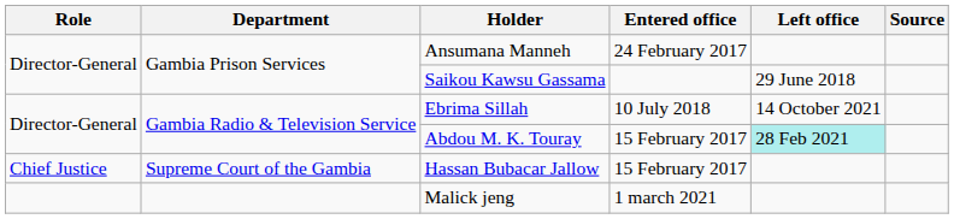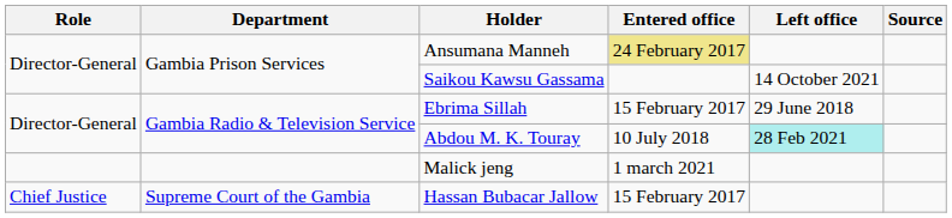Ansumana Manneh | Entered office: no background -> khaki background
Saikou Kawsu Gassama | Left office: 29 June 2018 -> 14 October 2021
Ebrima Sillah | Entered office: 10 July 2018 -> 15 February 2017
Ebrima Sillah | Left office: 14 October 2021 -> 29 June 2018
Abdou M. K. Touray | Entered office: 15 February 2017 -> 10 July 2018
rows swapped: Malick jeng <-> Hassan Bubacar Jallow
